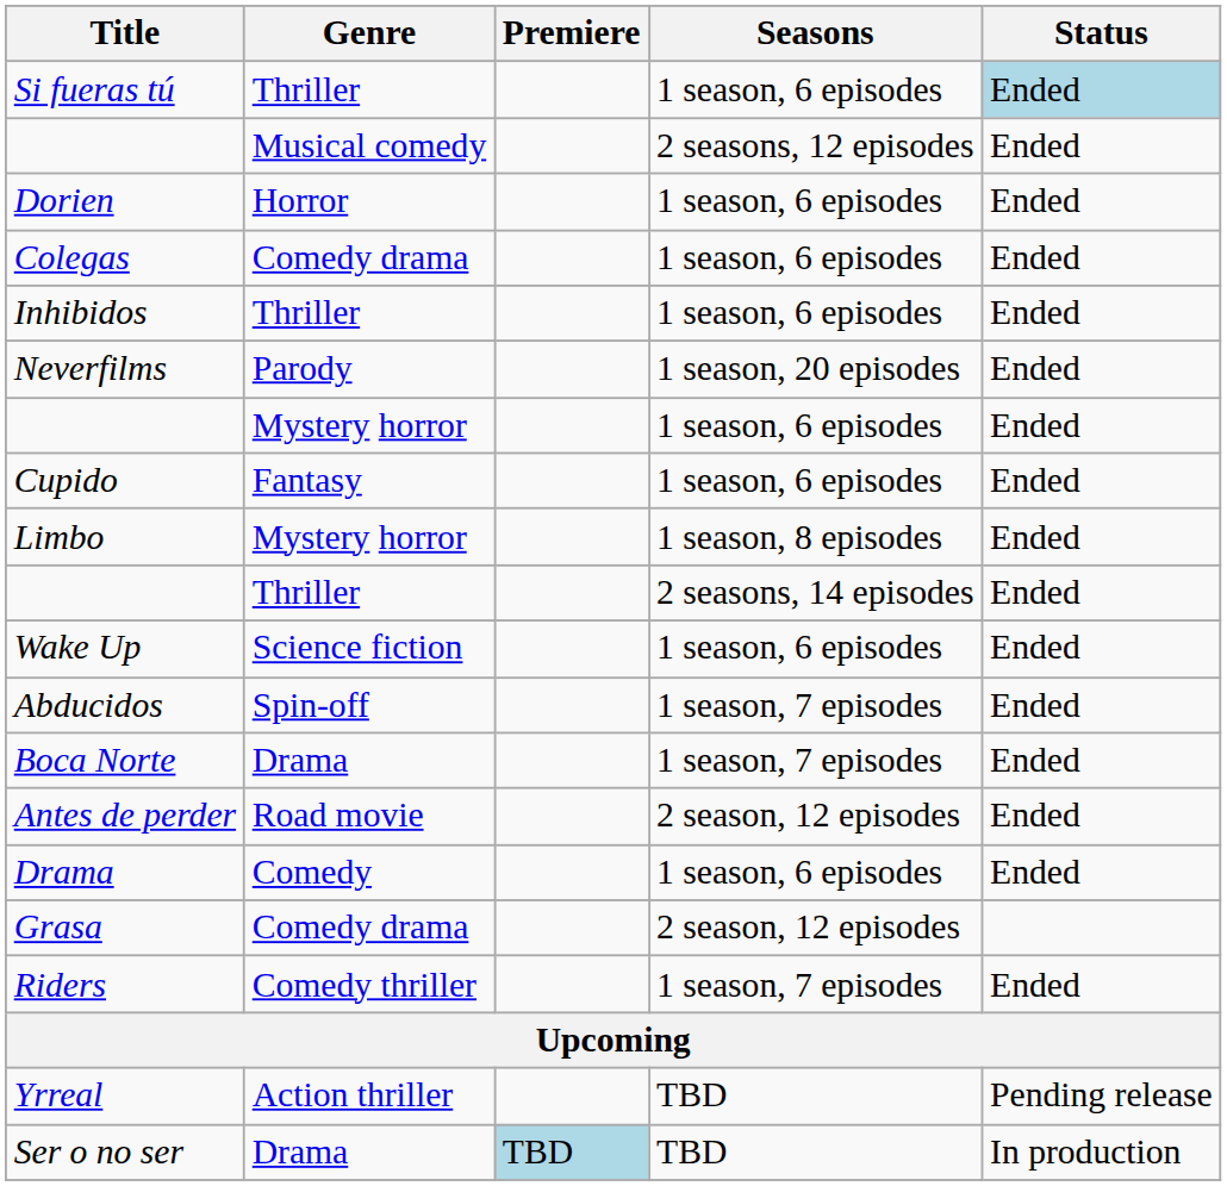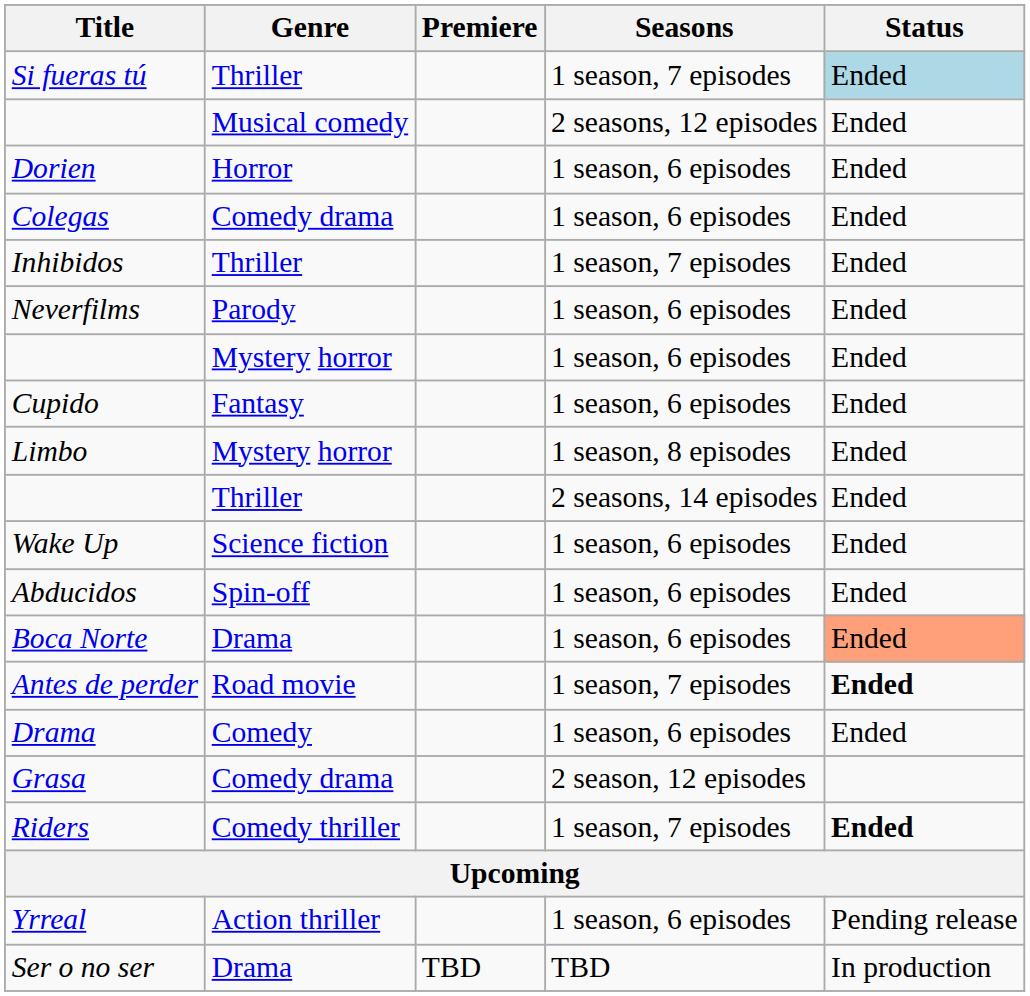Si fueras tú | Seasons: 1 season, 6 episodes -> 1 season, 7 episodes
Inhibidos | Seasons: 1 season, 6 episodes -> 1 season, 7 episodes
Neverfilms | Seasons: 1 season, 20 episodes -> 1 season, 6 episodes
Abducidos | Seasons: 1 season, 7 episodes -> 1 season, 6 episodes
Boca Norte | Seasons: 1 season, 7 episodes -> 1 season, 6 episodes
Boca Norte | Status: no background -> lightsalmon background
Antes de perder | Seasons: 2 season, 12 episodes -> 1 season, 7 episodes
Antes de perder | Status: normal -> bold
Riders | Status: normal -> bold
Yrreal | Seasons: TBD -> 1 season, 6 episodes
Ser o no ser | Premiere: lightblue background -> no background
